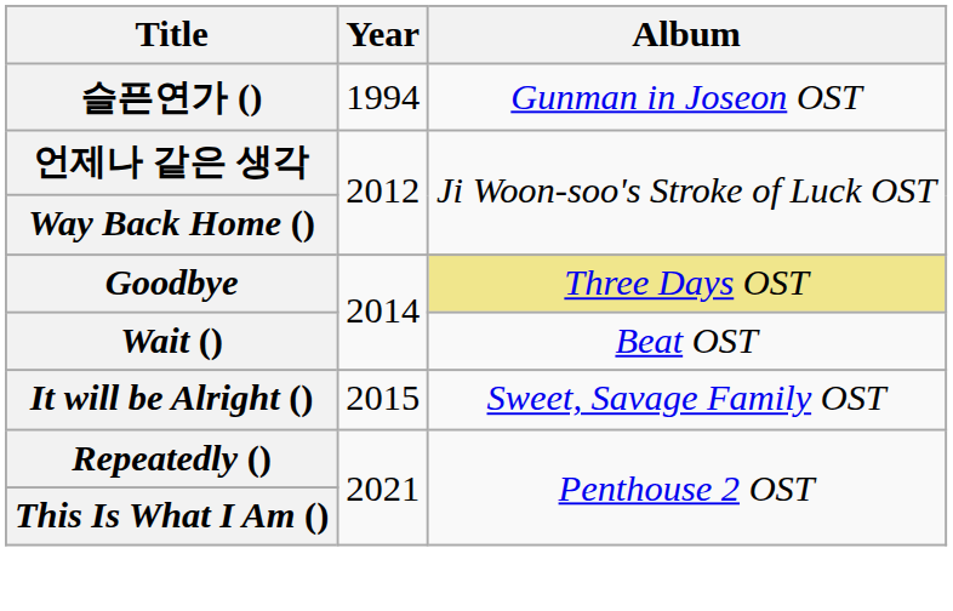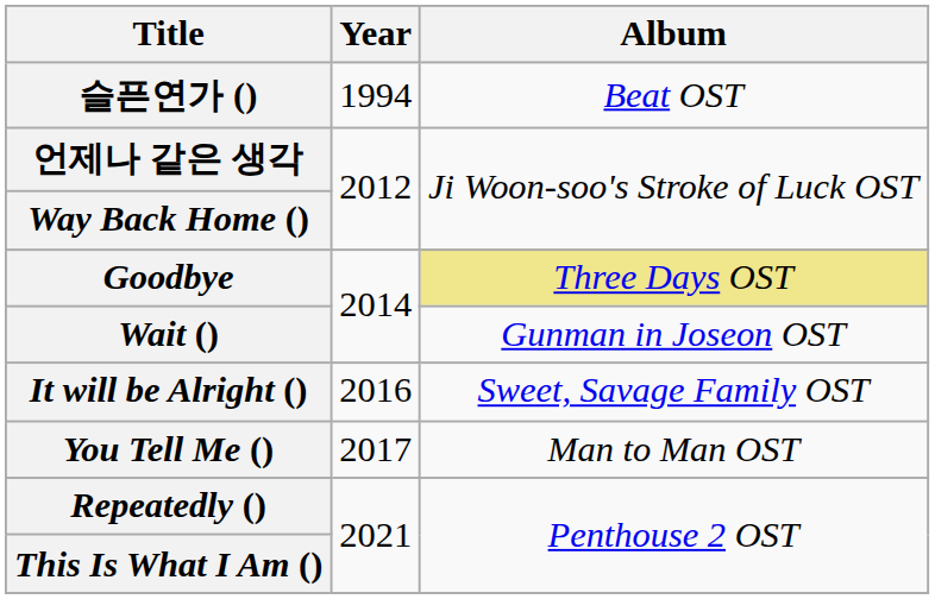슬픈연가 () | Album: Gunman in Joseon OST -> Beat OST
Wait () | Album: Beat OST -> Gunman in Joseon OST
It will be Alright () | Year: 2015 -> 2016
+ row: You Tell Me () | 2017 | Man to Man OST
